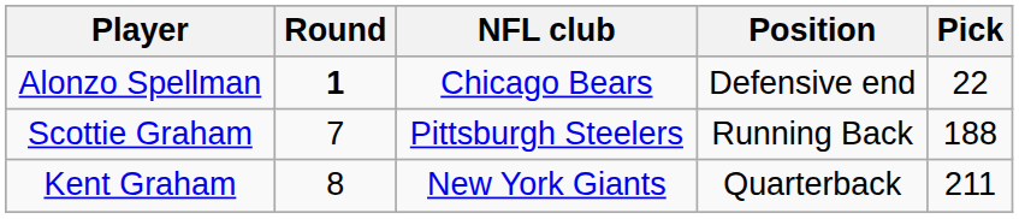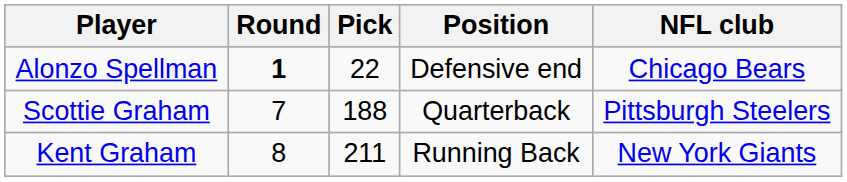columns swapped: Pick <-> NFL club
Scottie Graham | Position: Running Back -> Quarterback
Kent Graham | Position: Quarterback -> Running Back
